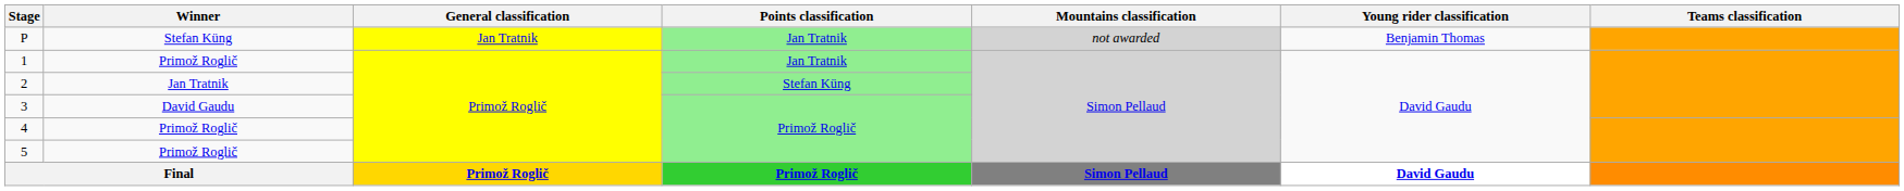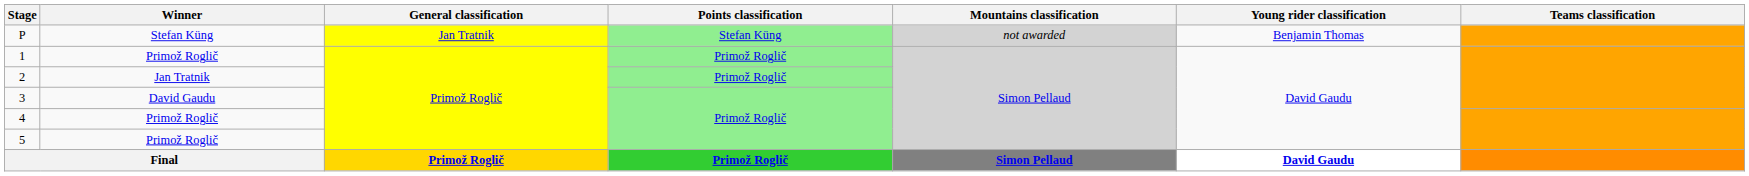P | Points classification: Jan Tratnik -> Stefan Küng
1 | Points classification: Jan Tratnik -> Primož Roglič
2 | Points classification: Stefan Küng -> Primož Roglič
